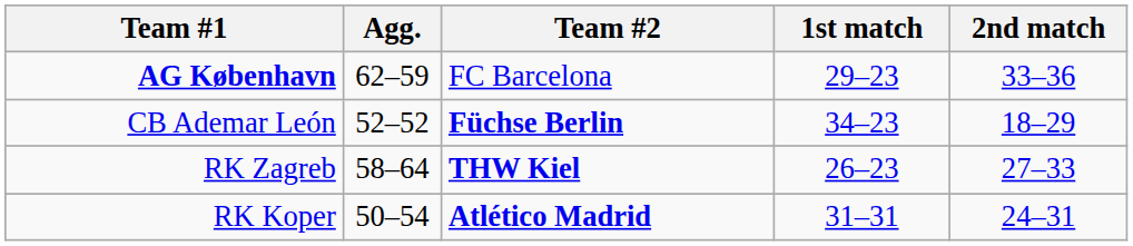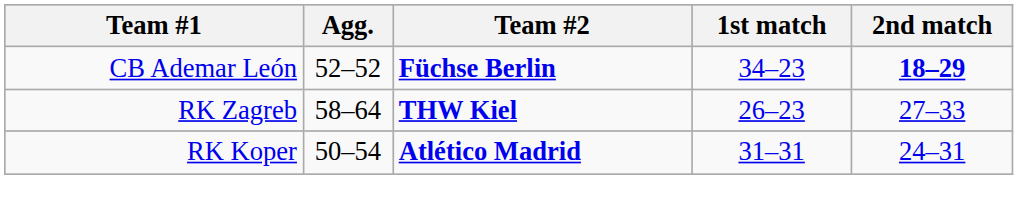- row: AG København | 62–59 | FC Barcelona | 29–23 | 33–36
CB Ademar León | 2nd match: normal -> bold
